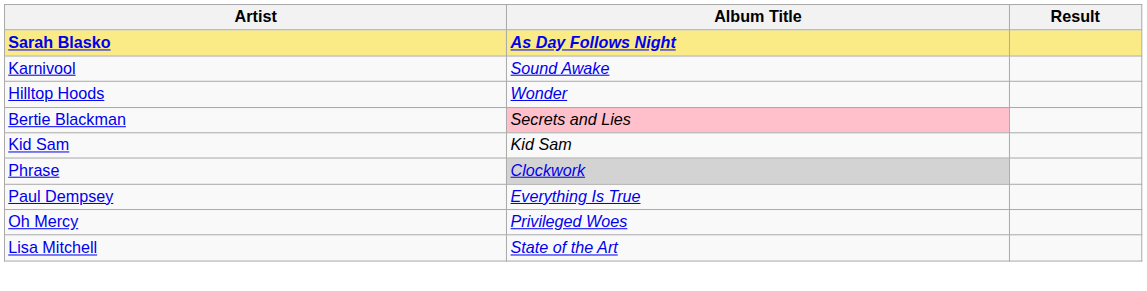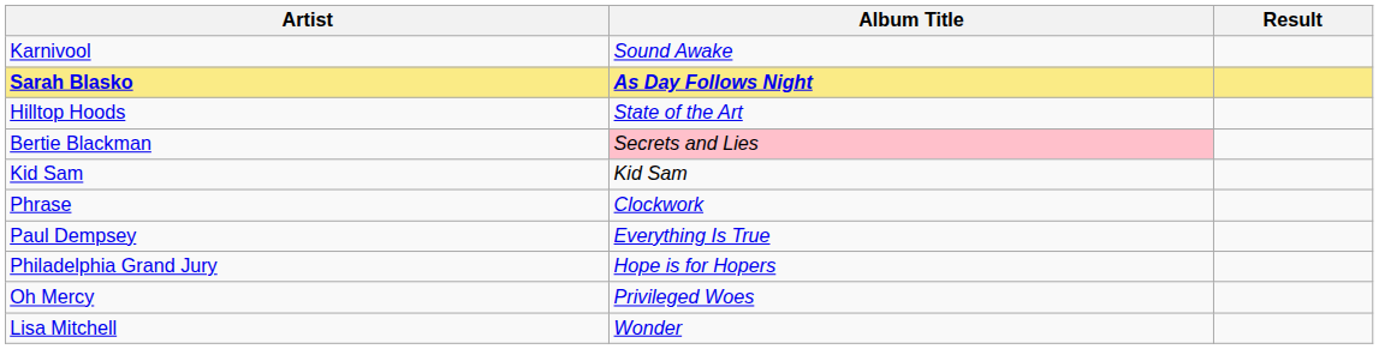rows swapped: Sarah Blasko <-> Karnivool
Hilltop Hoods | Album Title: Wonder -> State of the Art
Phrase | Album Title: lightgrey background -> no background
+ row: Philadelphia Grand Jury | Hope is for Hopers
Lisa Mitchell | Album Title: State of the Art -> Wonder
